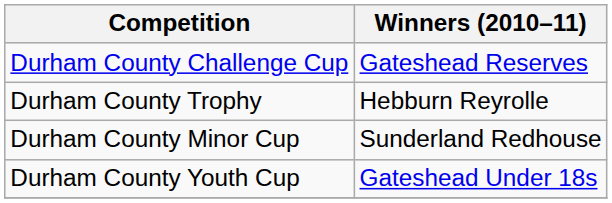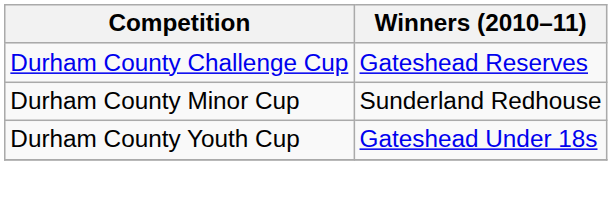- row: Durham County Trophy | Hebburn Reyrolle
